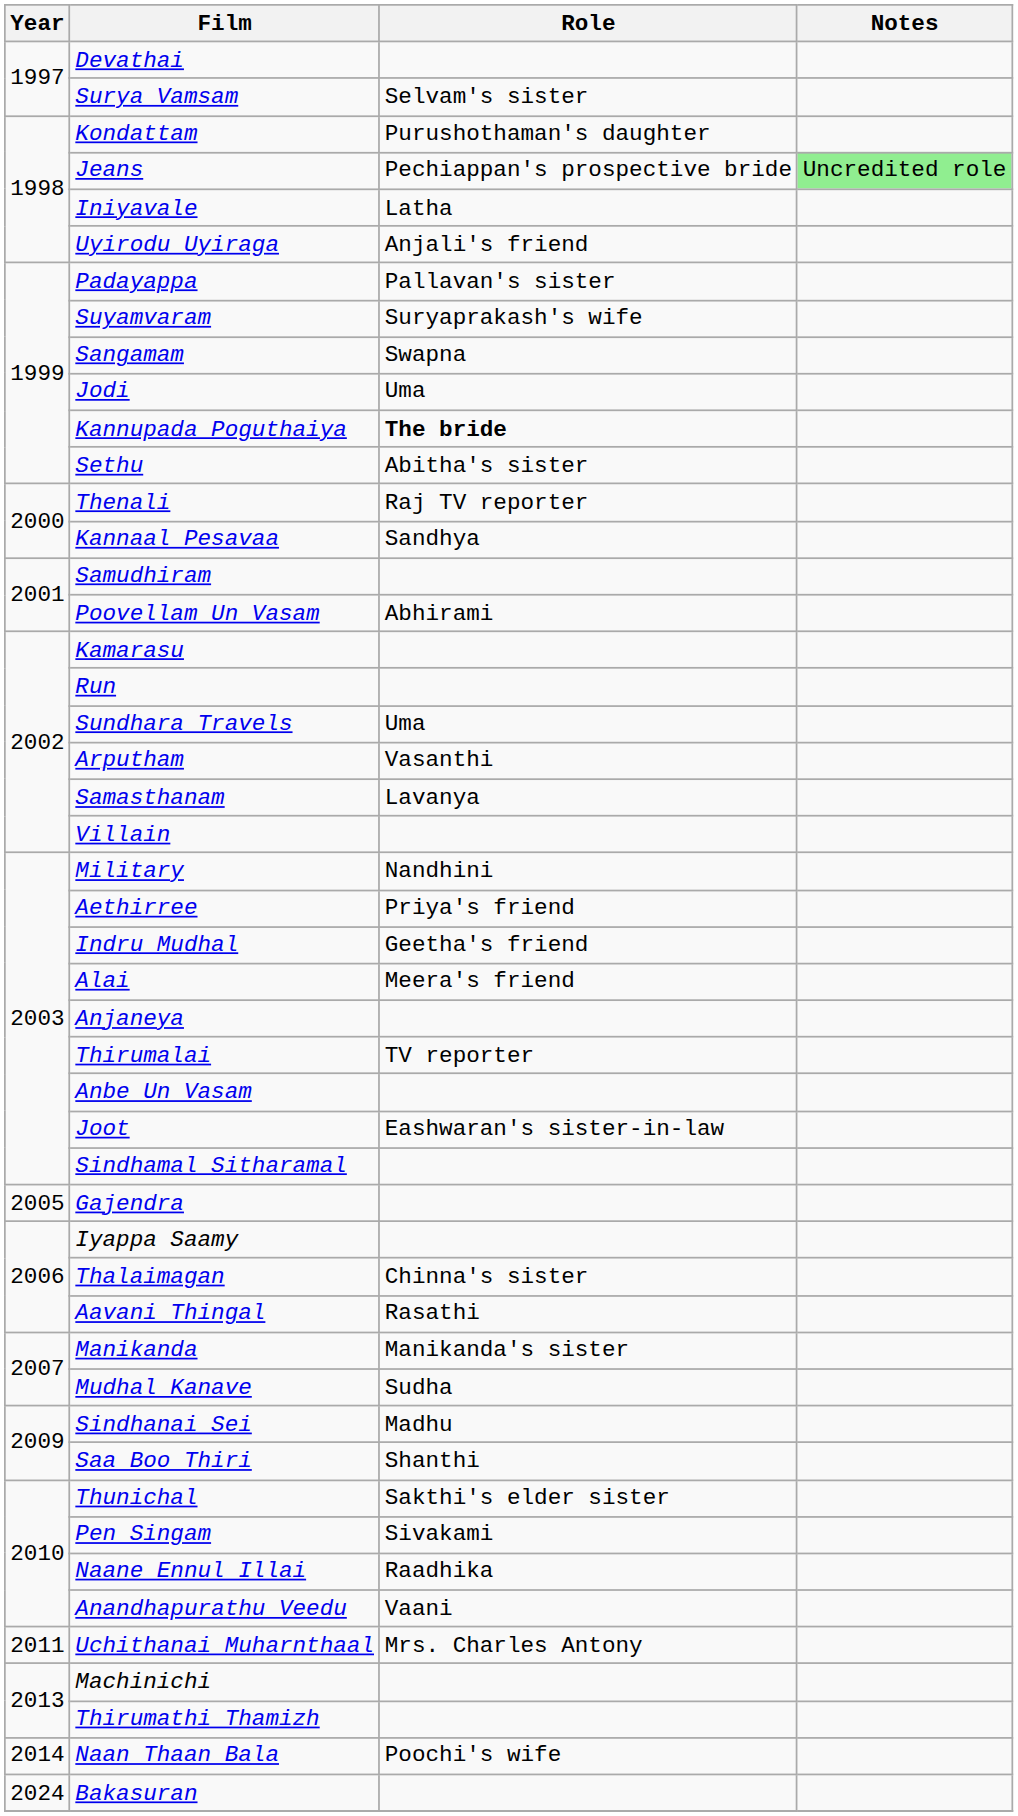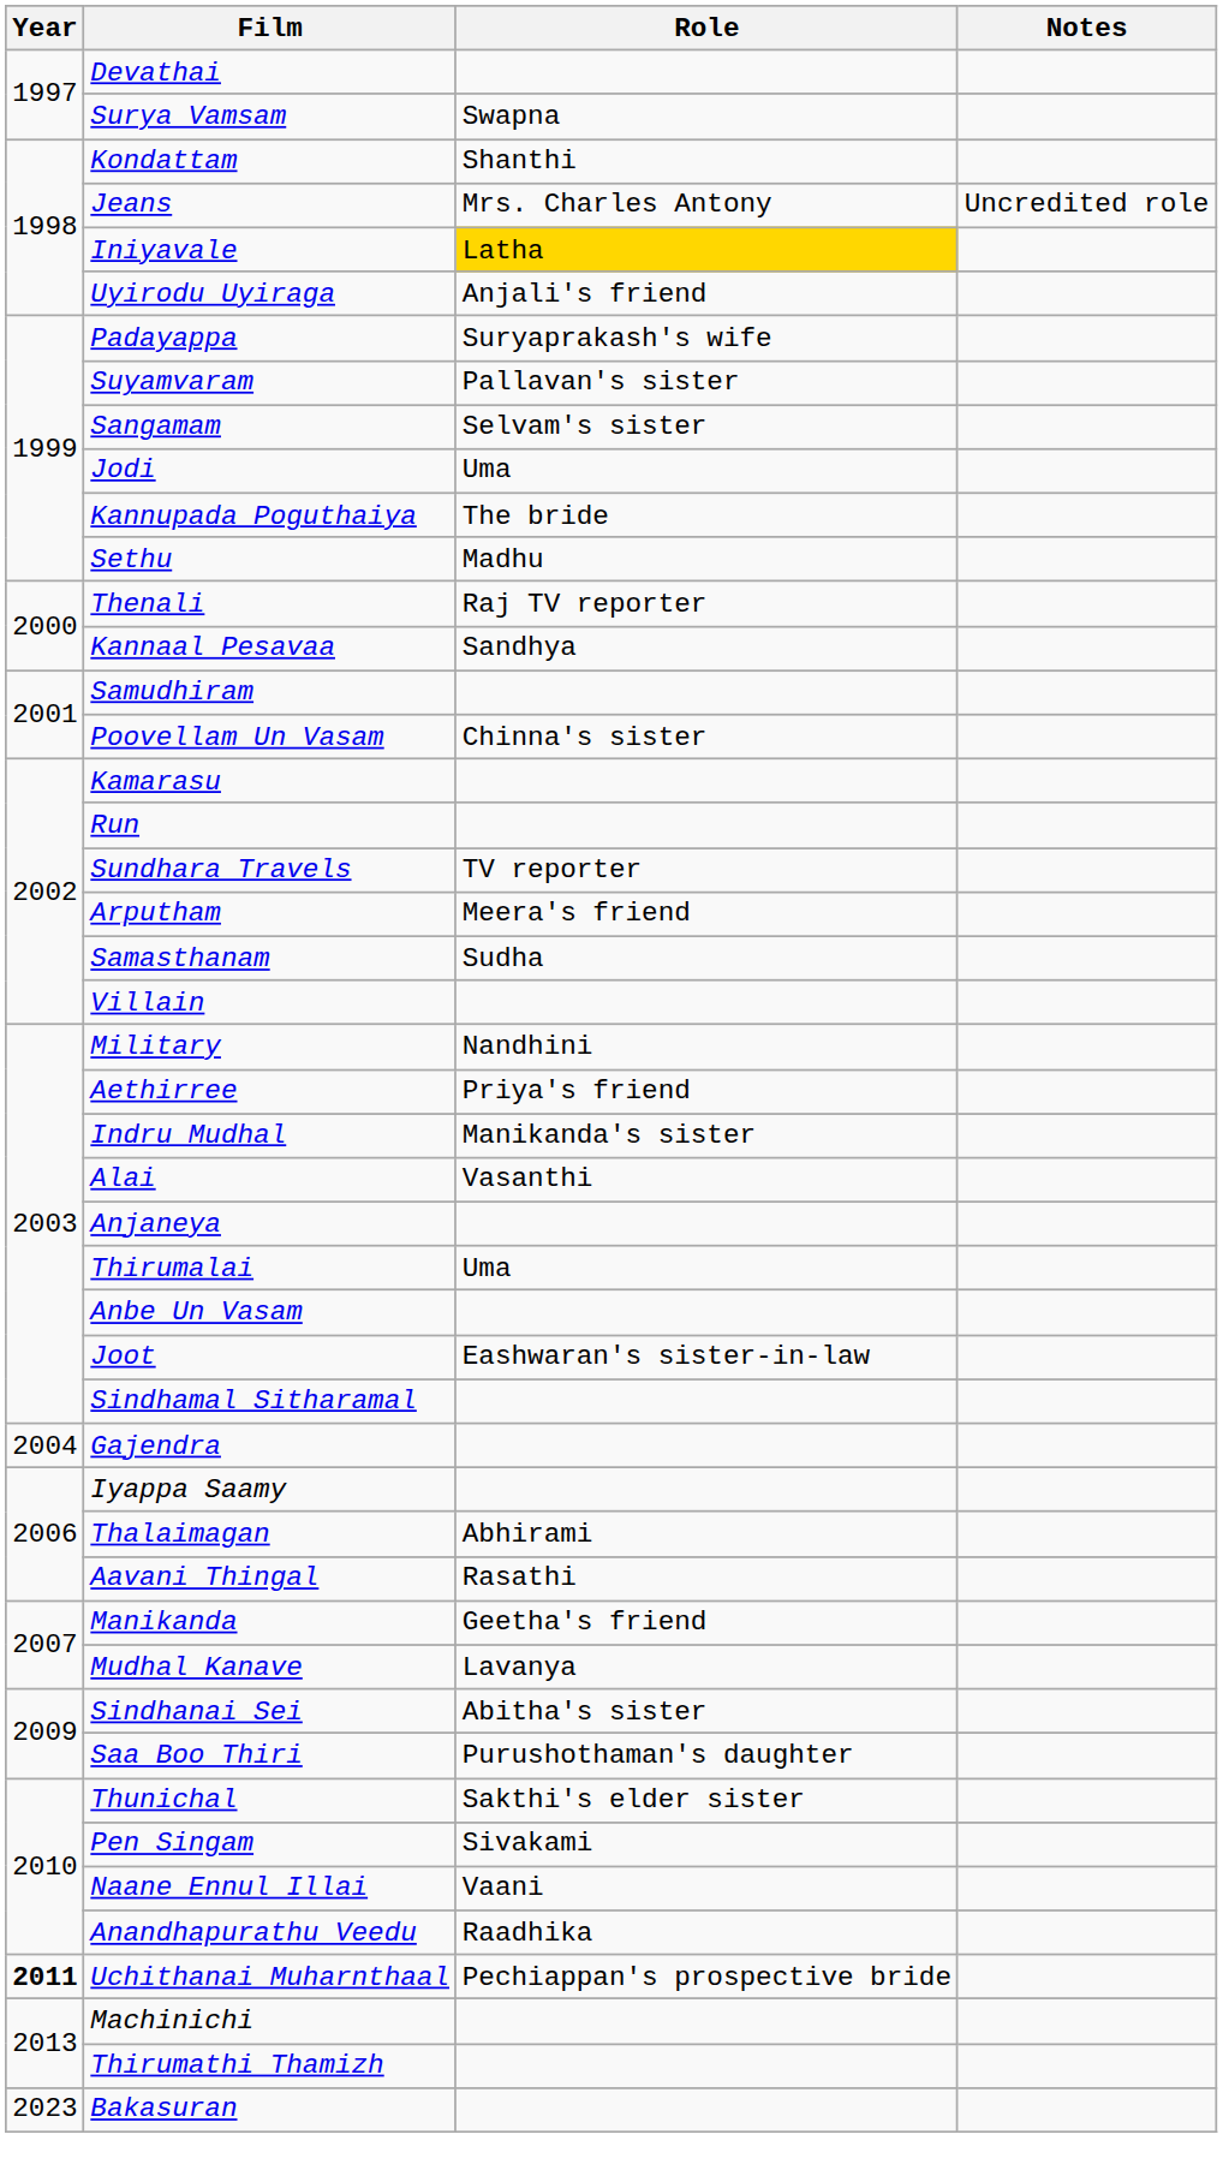Surya Vamsam | Role: Selvam's sister -> Swapna
Kondattam | Role: Purushothaman's daughter -> Shanthi
Jeans | Role: Pechiappan's prospective bride -> Mrs. Charles Antony
Jeans | Notes: lightgreen background -> no background
Iniyavale | Role: no background -> gold background
Padayappa | Role: Pallavan's sister -> Suryaprakash's wife
Suyamvaram | Role: Suryaprakash's wife -> Pallavan's sister
Sangamam | Role: Swapna -> Selvam's sister
Kannupada Poguthaiya | Role: bold -> normal
Sethu | Role: Abitha's sister -> Madhu
Poovellam Un Vasam | Role: Abhirami -> Chinna's sister
Sundhara Travels | Role: Uma -> TV reporter
Arputham | Role: Vasanthi -> Meera's friend
Samasthanam | Role: Lavanya -> Sudha
Indru Mudhal | Role: Geetha's friend -> Manikanda's sister
Alai | Role: Meera's friend -> Vasanthi
Thirumalai | Role: TV reporter -> Uma
Gajendra | Year: 2005 -> 2004
Thalaimagan | Role: Chinna's sister -> Abhirami
Manikanda | Role: Manikanda's sister -> Geetha's friend
Mudhal Kanave | Role: Sudha -> Lavanya
Sindhanai Sei | Role: Madhu -> Abitha's sister
Saa Boo Thiri | Role: Shanthi -> Purushothaman's daughter
Naane Ennul Illai | Role: Raadhika -> Vaani
Anandhapurathu Veedu | Role: Vaani -> Raadhika
Uchithanai Muharnthaal | Year: normal -> bold
Uchithanai Muharnthaal | Role: Mrs. Charles Antony -> Pechiappan's prospective bride
- row: 2014 | Naan Thaan Bala | Poochi's wife
Bakasuran | Year: 2024 -> 2023
